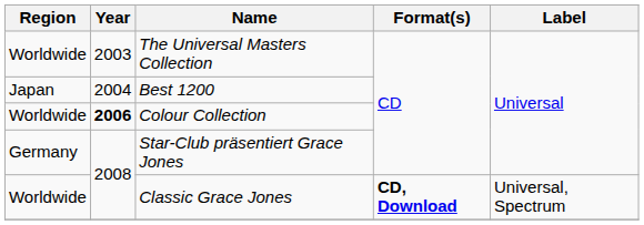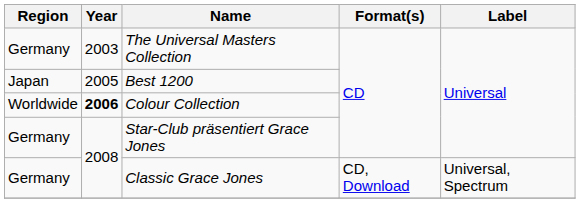The Universal Masters Collection | Region: Worldwide -> Germany
Best 1200 | Year: 2004 -> 2005
Classic Grace Jones | Region: Worldwide -> Germany
Classic Grace Jones | Format(s): bold -> normal
